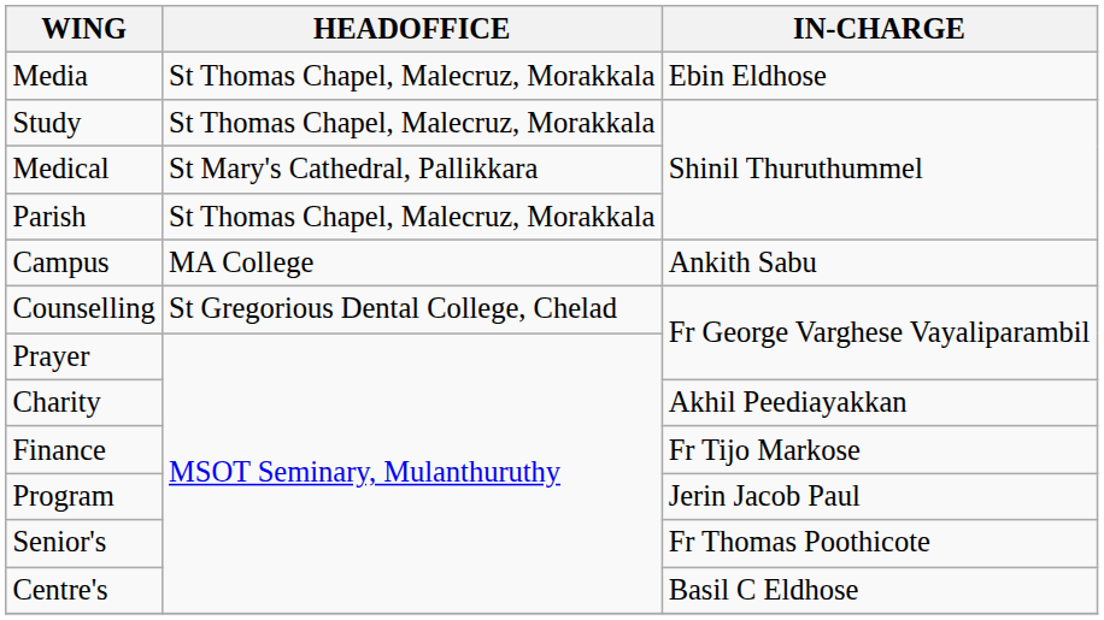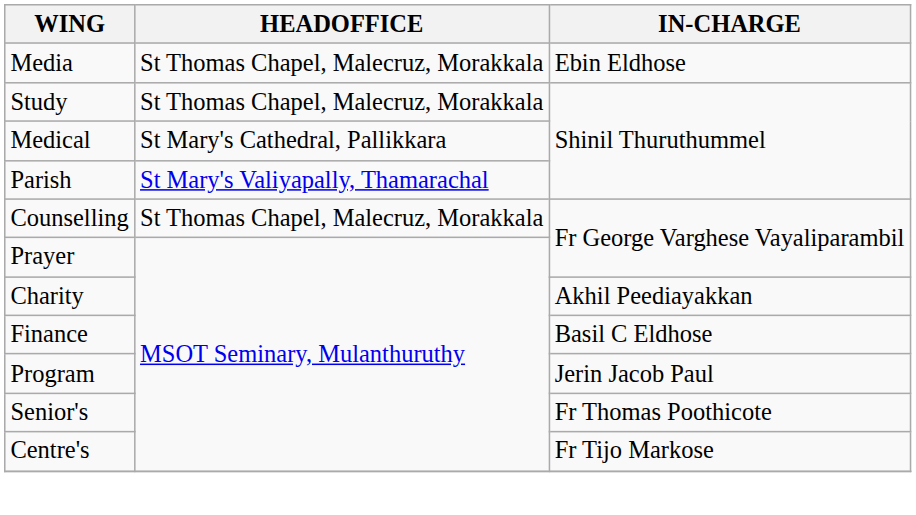Parish | HEADOFFICE: St Thomas Chapel, Malecruz, Morakkala -> St Mary's Valiyapally, Thamarachal
- row: Campus | MA College | Ankith Sabu
Counselling | HEADOFFICE: St Gregorious Dental College, Chelad -> St Thomas Chapel, Malecruz, Morakkala
Finance | IN-CHARGE: Fr Tijo Markose -> Basil C Eldhose
Centre's | IN-CHARGE: Basil C Eldhose -> Fr Tijo Markose
